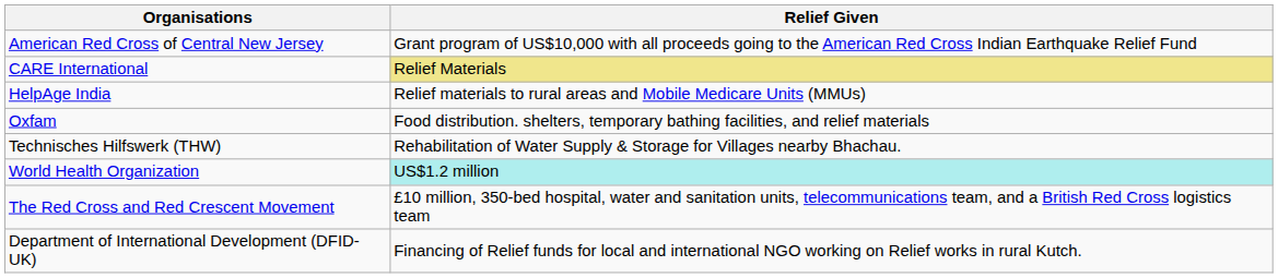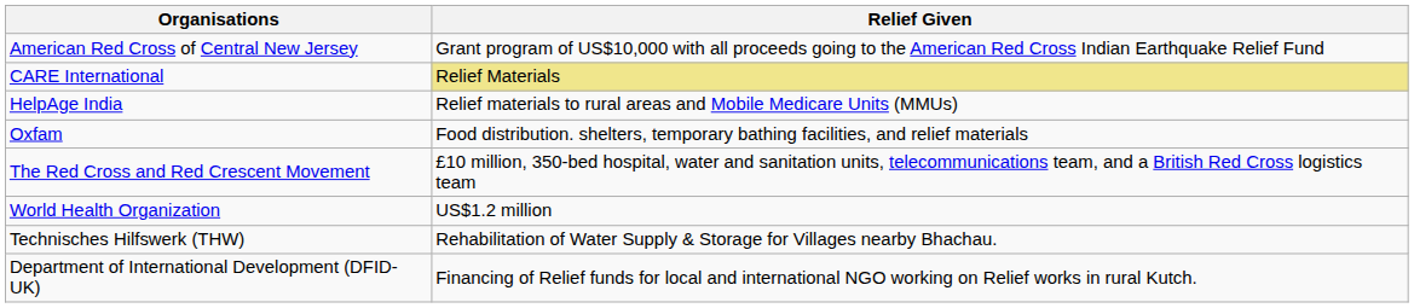rows swapped: The Red Cross and Red Crescent Movement <-> Technisches Hilfswerk (THW)
World Health Organization | Relief Given: paleturquoise background -> no background
